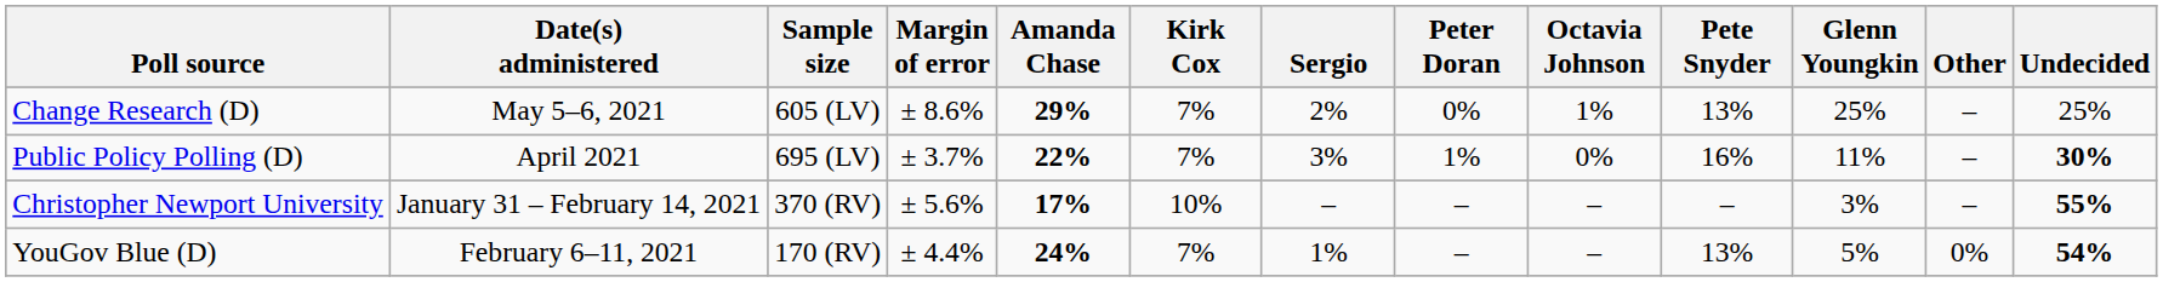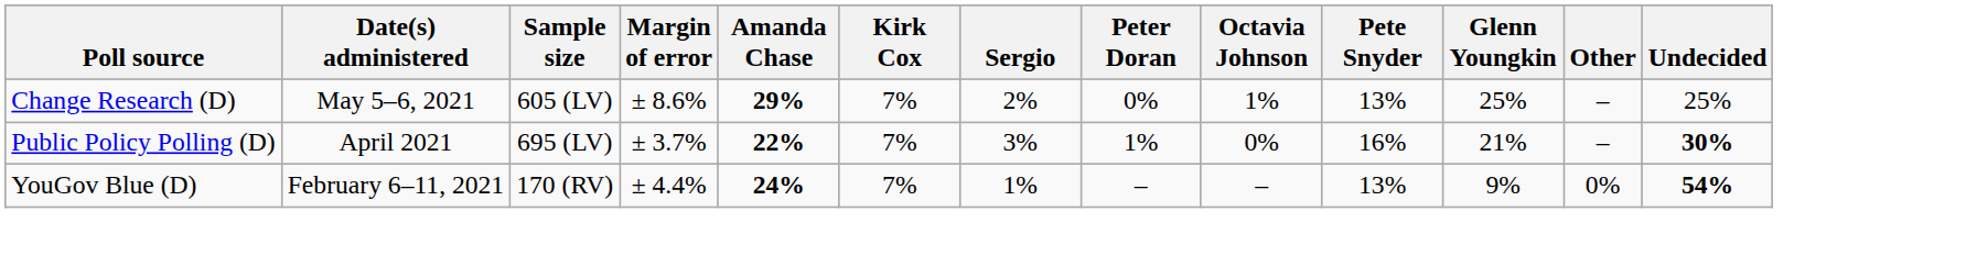Public Policy Polling (D) | Glenn Youngkin: 11% -> 21%
- row: Christopher Newport University | January 31 – February 14, 2021 | 370 (RV) | ± 5.6% | 17% | 10% | – | – | – | – | 3% | – | 55%
YouGov Blue (D) | Glenn Youngkin: 5% -> 9%
